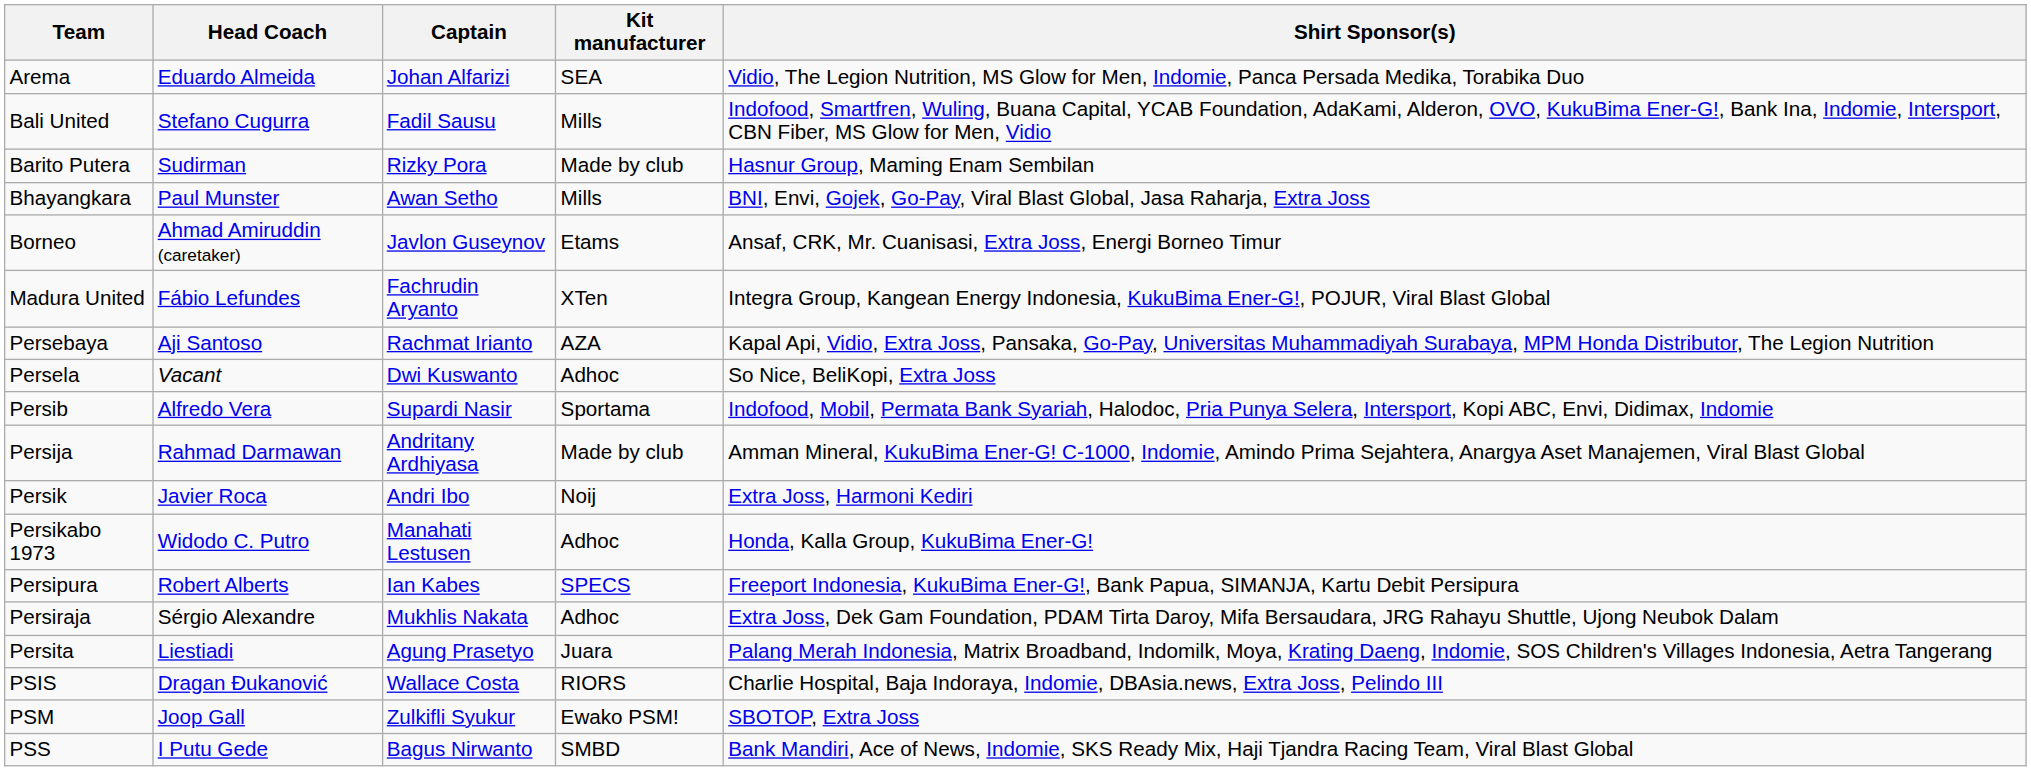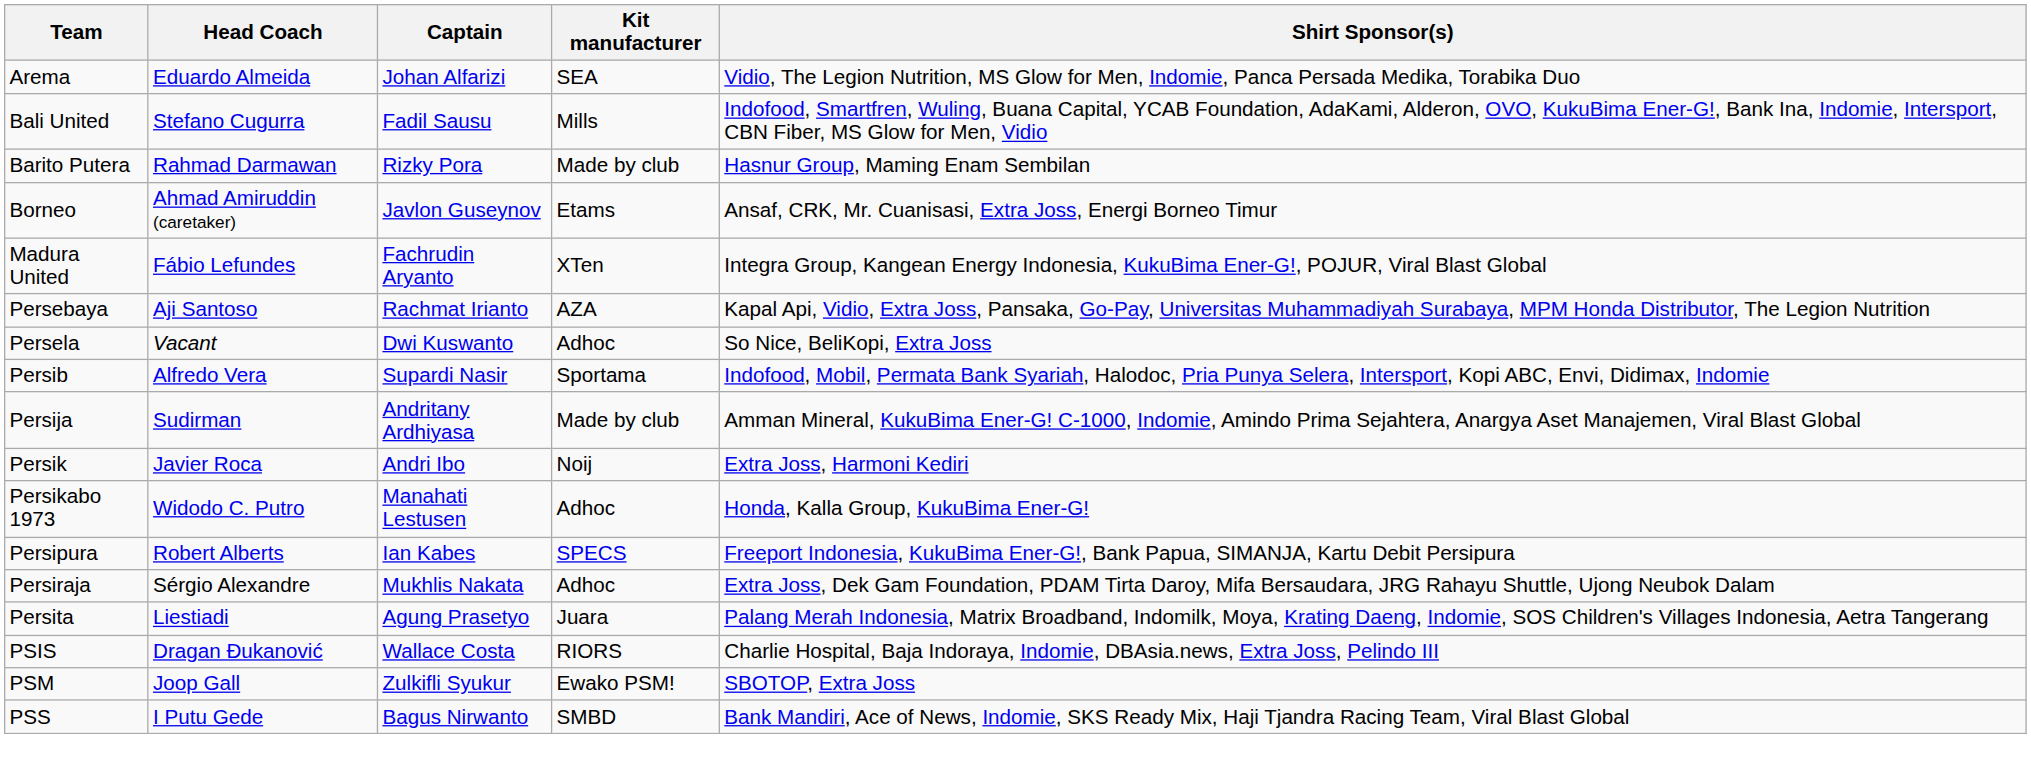Barito Putera | Head Coach: Sudirman -> Rahmad Darmawan
- row: Bhayangkara | Paul Munster | Awan Setho | Mills | BNI, Envi, Gojek, Go-Pay, Viral Blast Global, Jasa Raharja, Extra Joss
Persija | Head Coach: Rahmad Darmawan -> Sudirman
